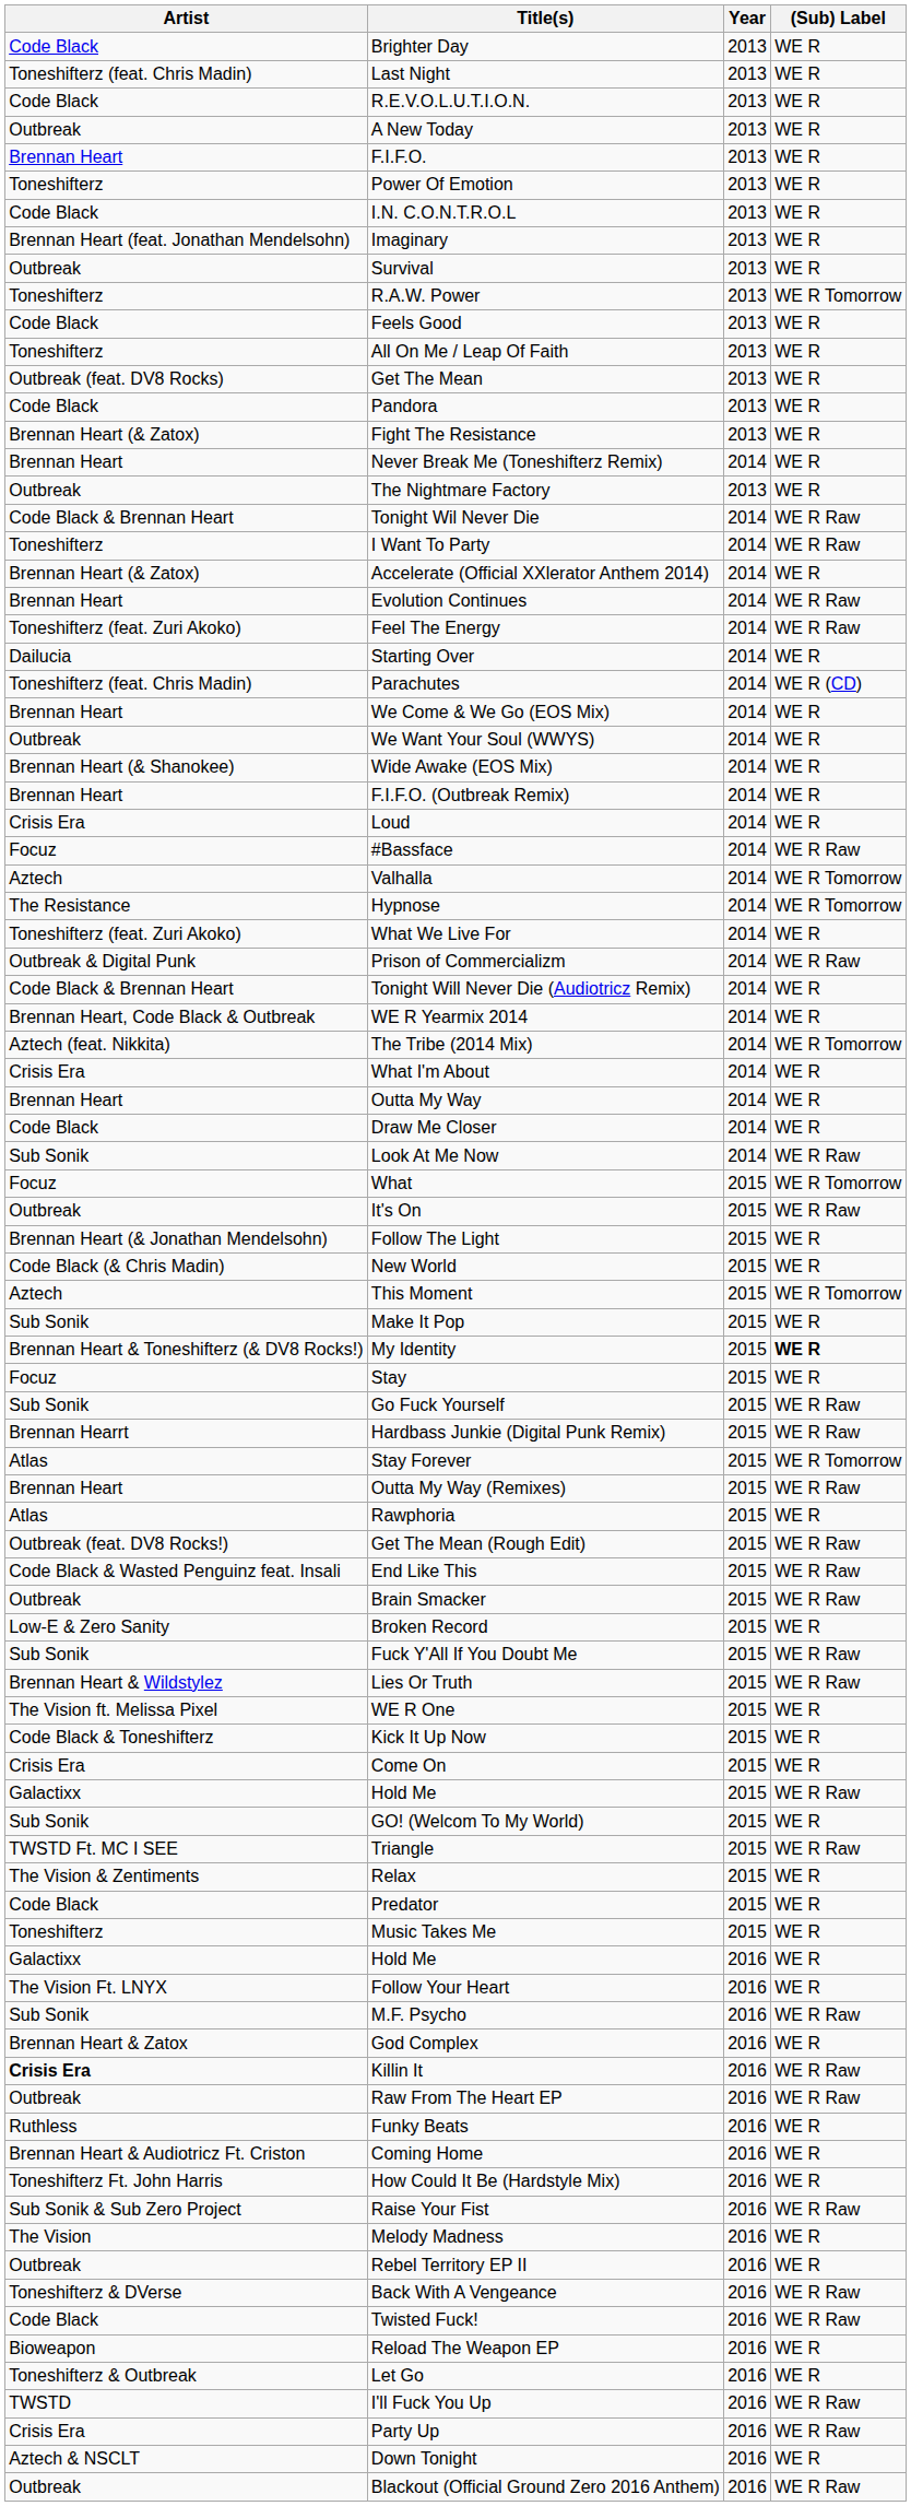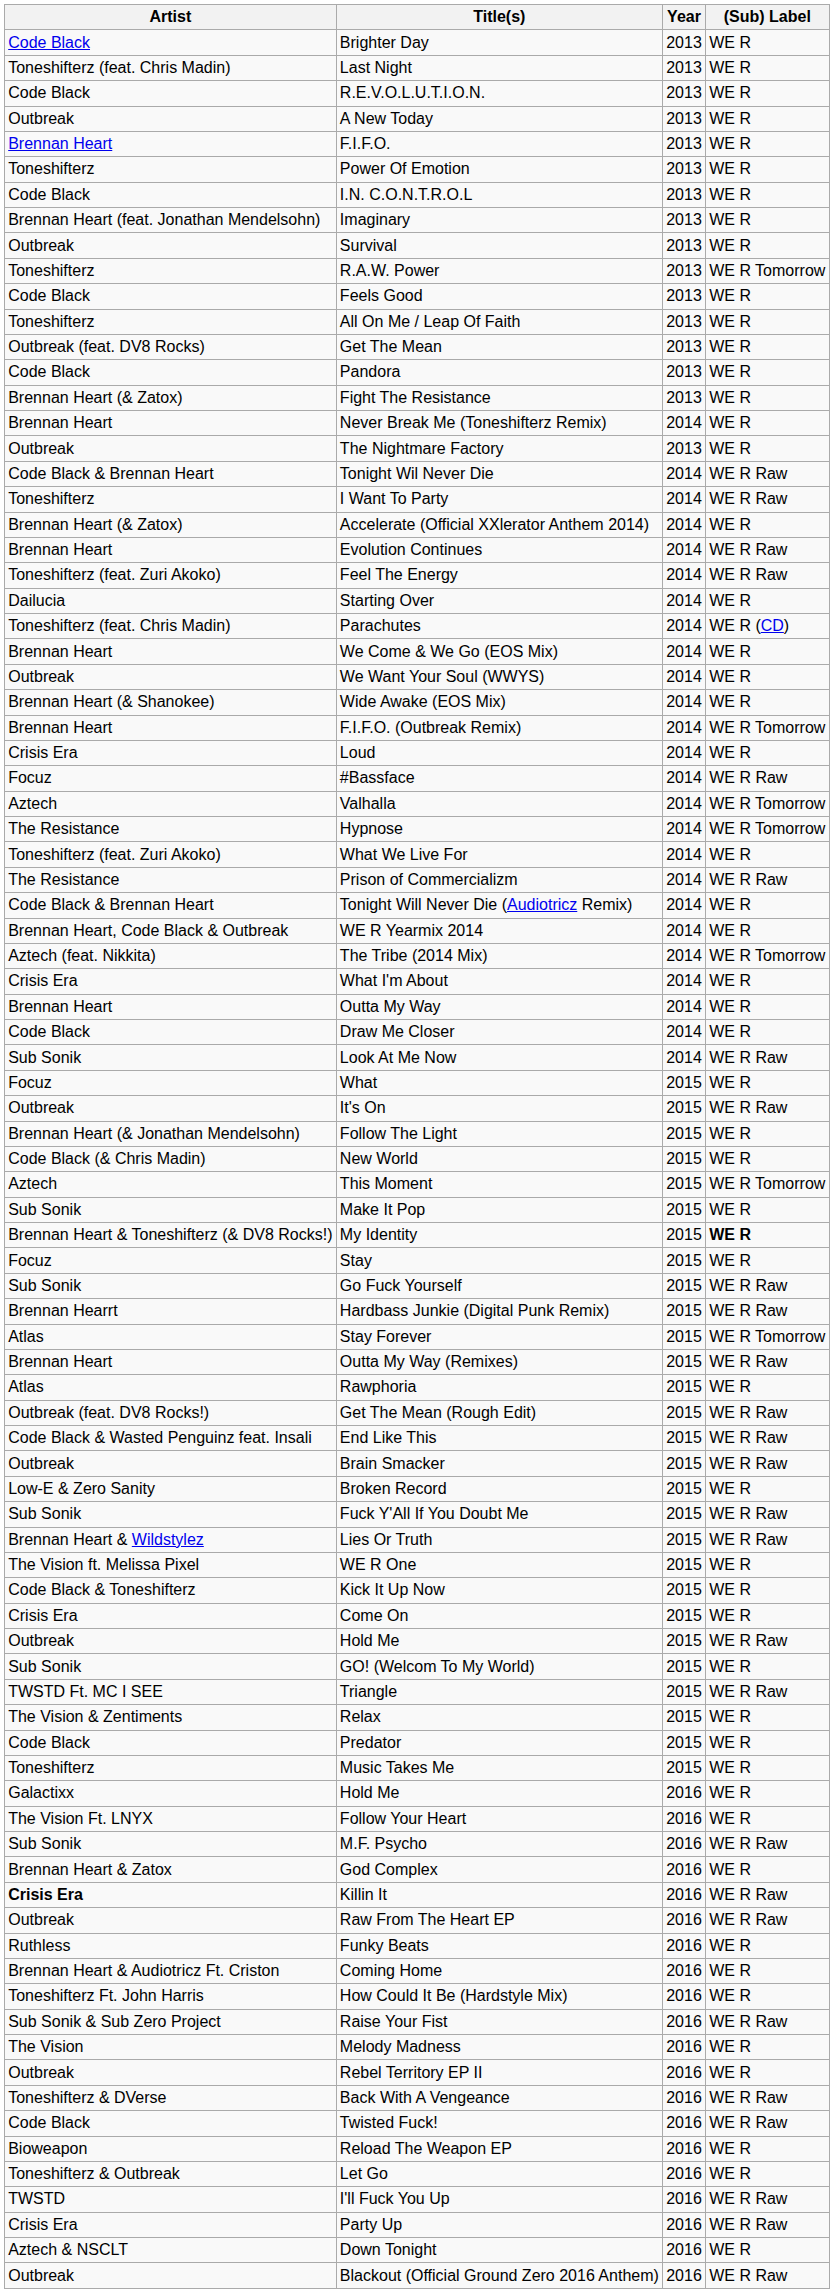F.I.F.O. (Outbreak Remix) | (Sub) Label: WE R -> WE R Tomorrow
Prison of Commercializm | Artist: Outbreak & Digital Punk -> The Resistance
What | (Sub) Label: WE R Tomorrow -> WE R
Hold Me / 2015 | Artist: Galactixx -> Outbreak
